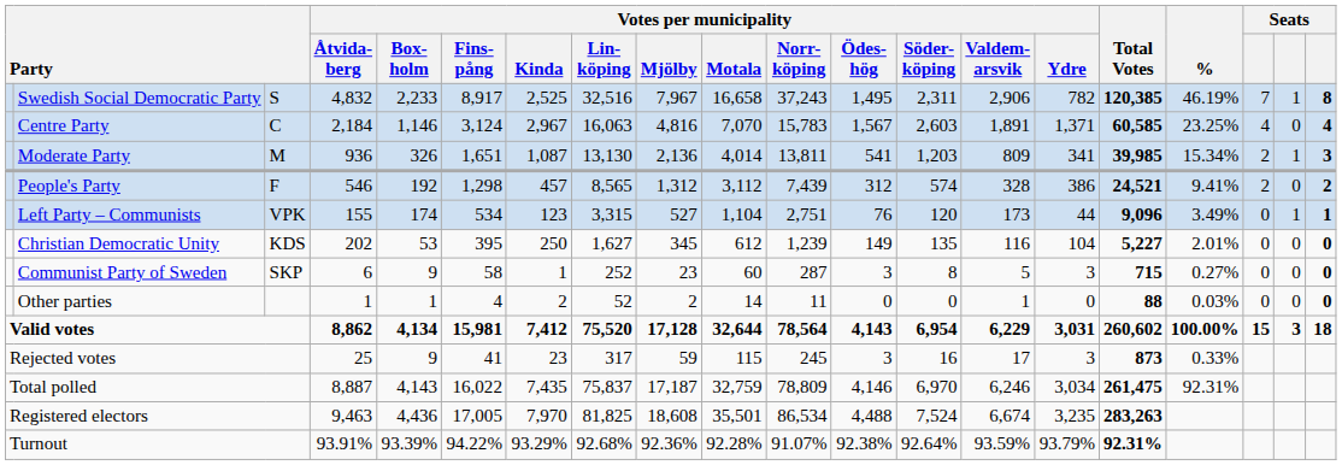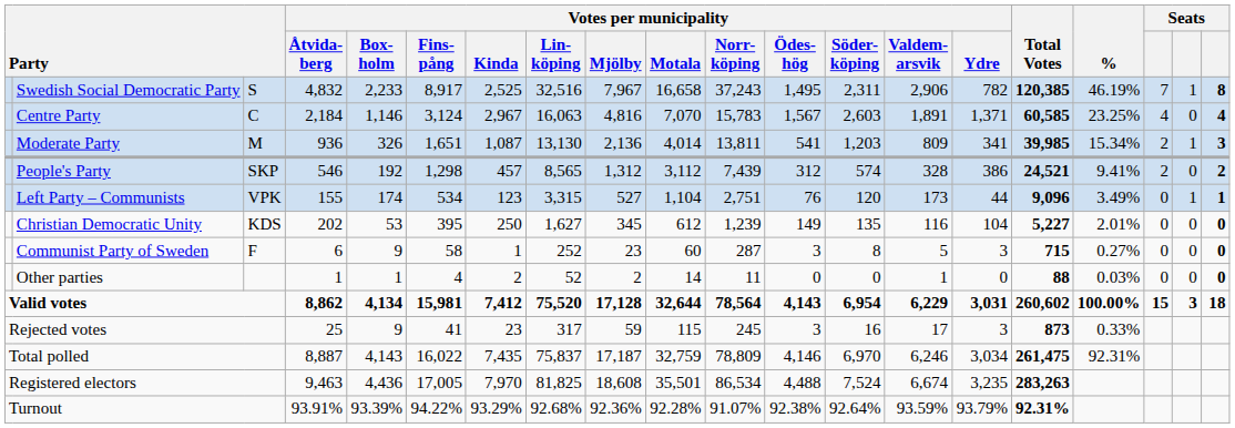People's Party | column 3: F -> SKP
Communist Party of Sweden | column 3: SKP -> F
